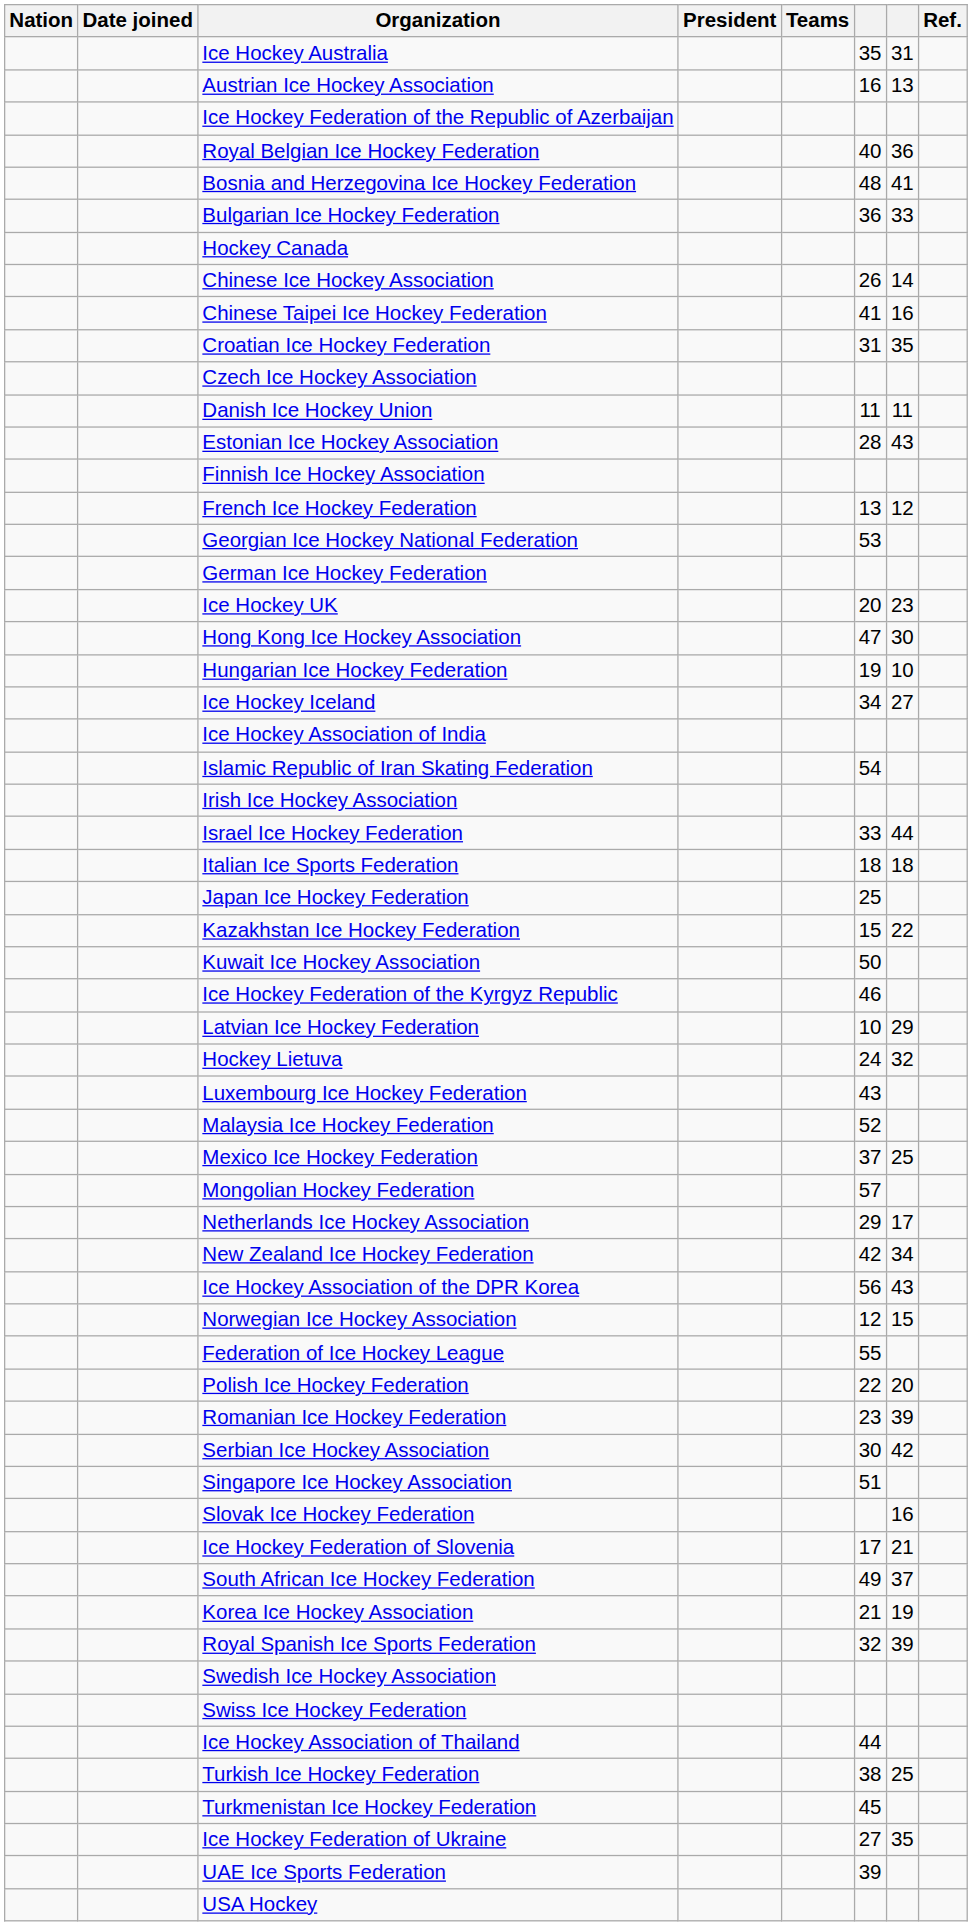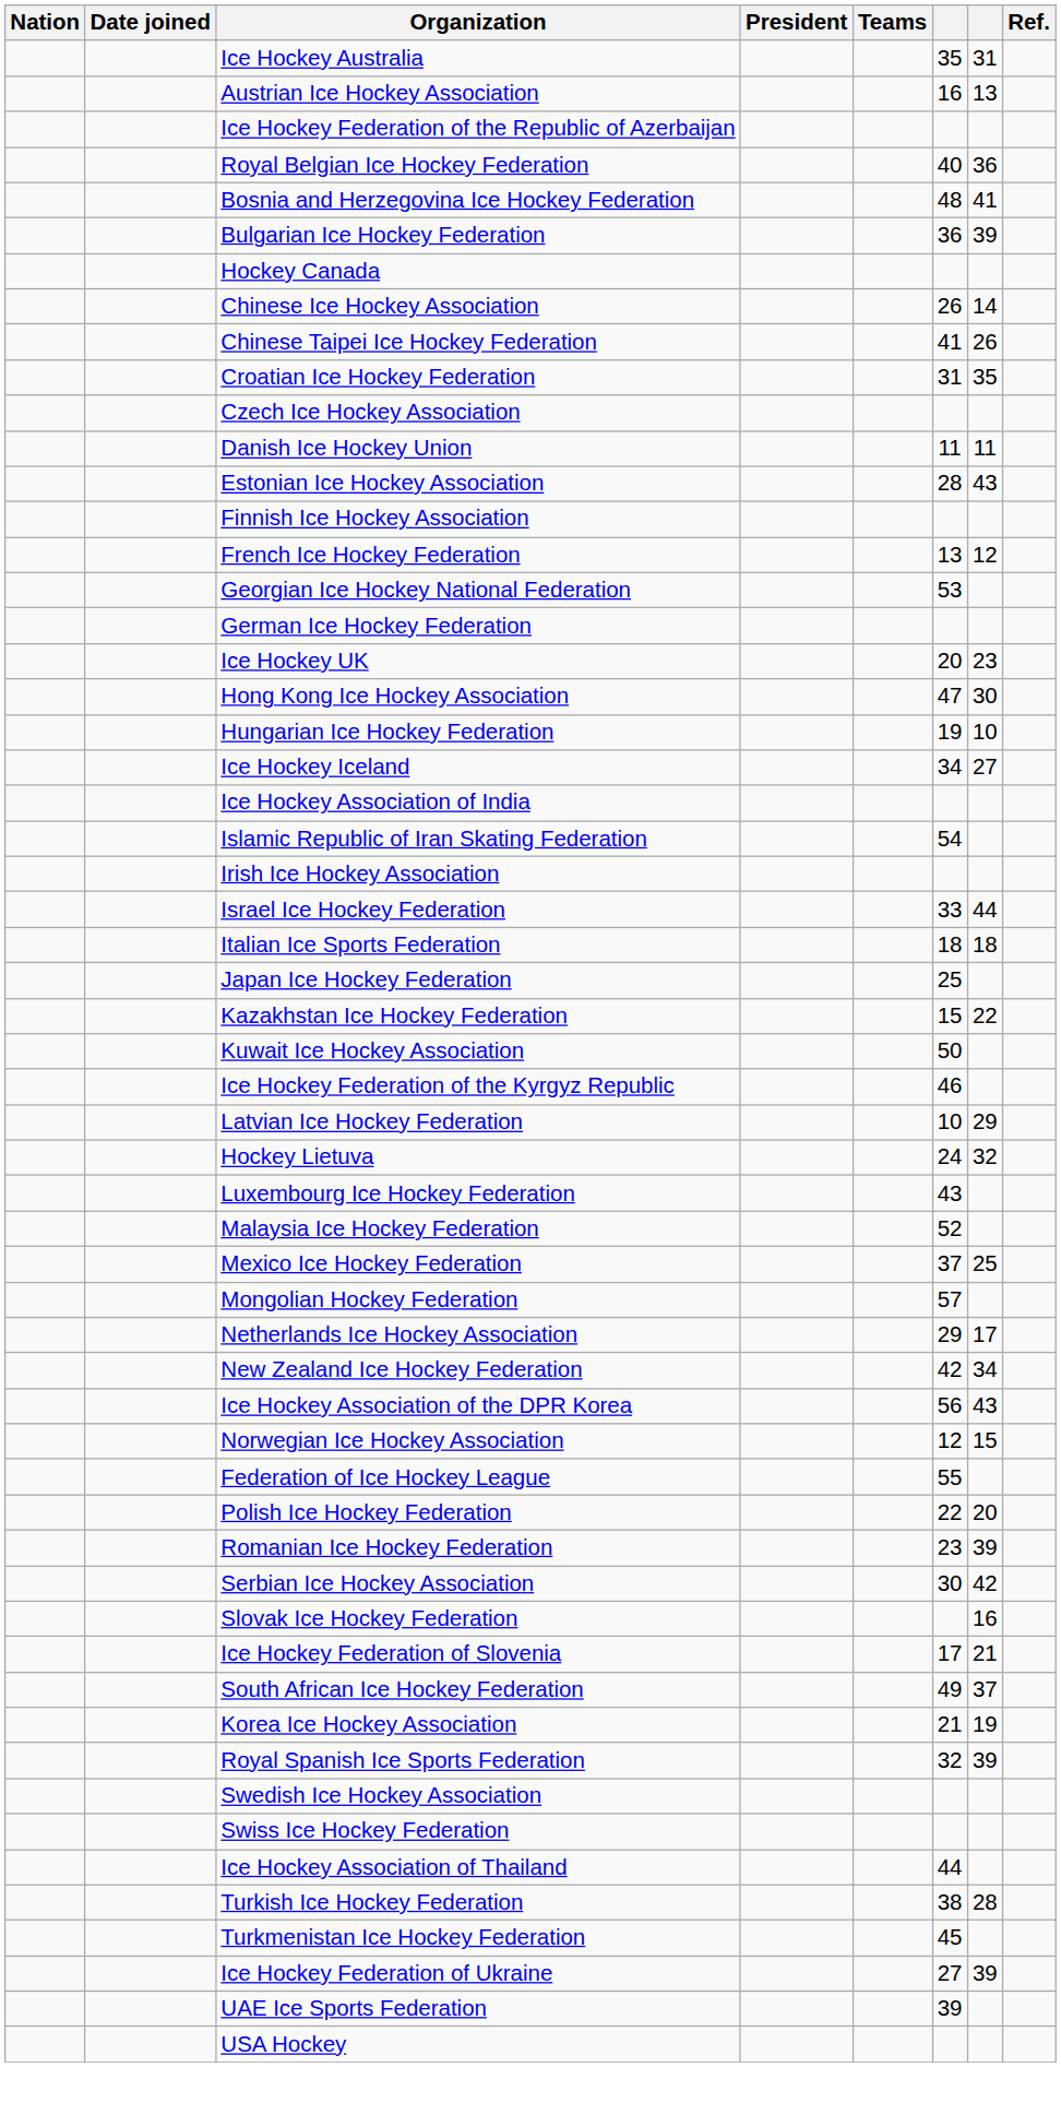Bulgarian Ice Hockey Federation | column 7: 33 -> 39
Chinese Taipei Ice Hockey Federation | column 7: 16 -> 26
- row: Singapore Ice Hockey Association | 51
Turkish Ice Hockey Federation | column 7: 25 -> 28
Ice Hockey Federation of Ukraine | column 7: 35 -> 39
